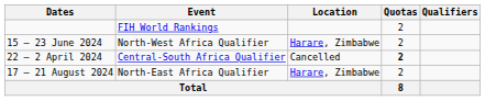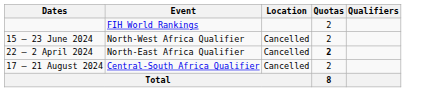15 – 23 June 2024 | Location: Harare, Zimbabwe -> Cancelled
22 – 2 April 2024 | Event: Central-South Africa Qualifier -> North-East Africa Qualifier
17 – 21 August 2024 | Event: North-East Africa Qualifier -> Central-South Africa Qualifier
17 – 21 August 2024 | Location: Harare, Zimbabwe -> Cancelled
